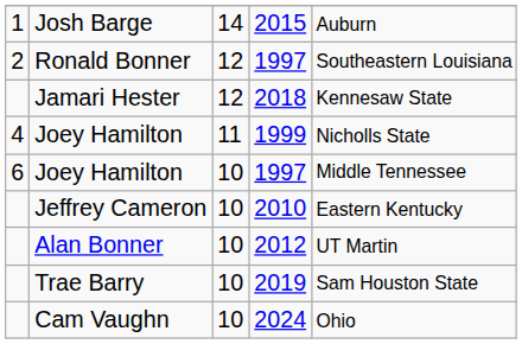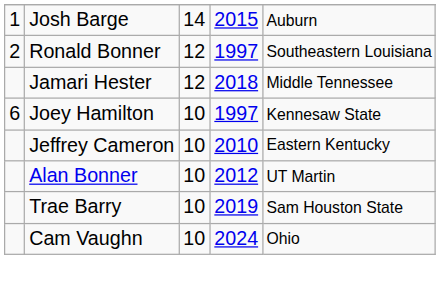Jamari Hester | column 5: Kennesaw State -> Middle Tennessee
- row: 4 | Joey Hamilton | 11 | 1999 | Nicholls State
Joey Hamilton / 1997 | column 5: Middle Tennessee -> Kennesaw State
